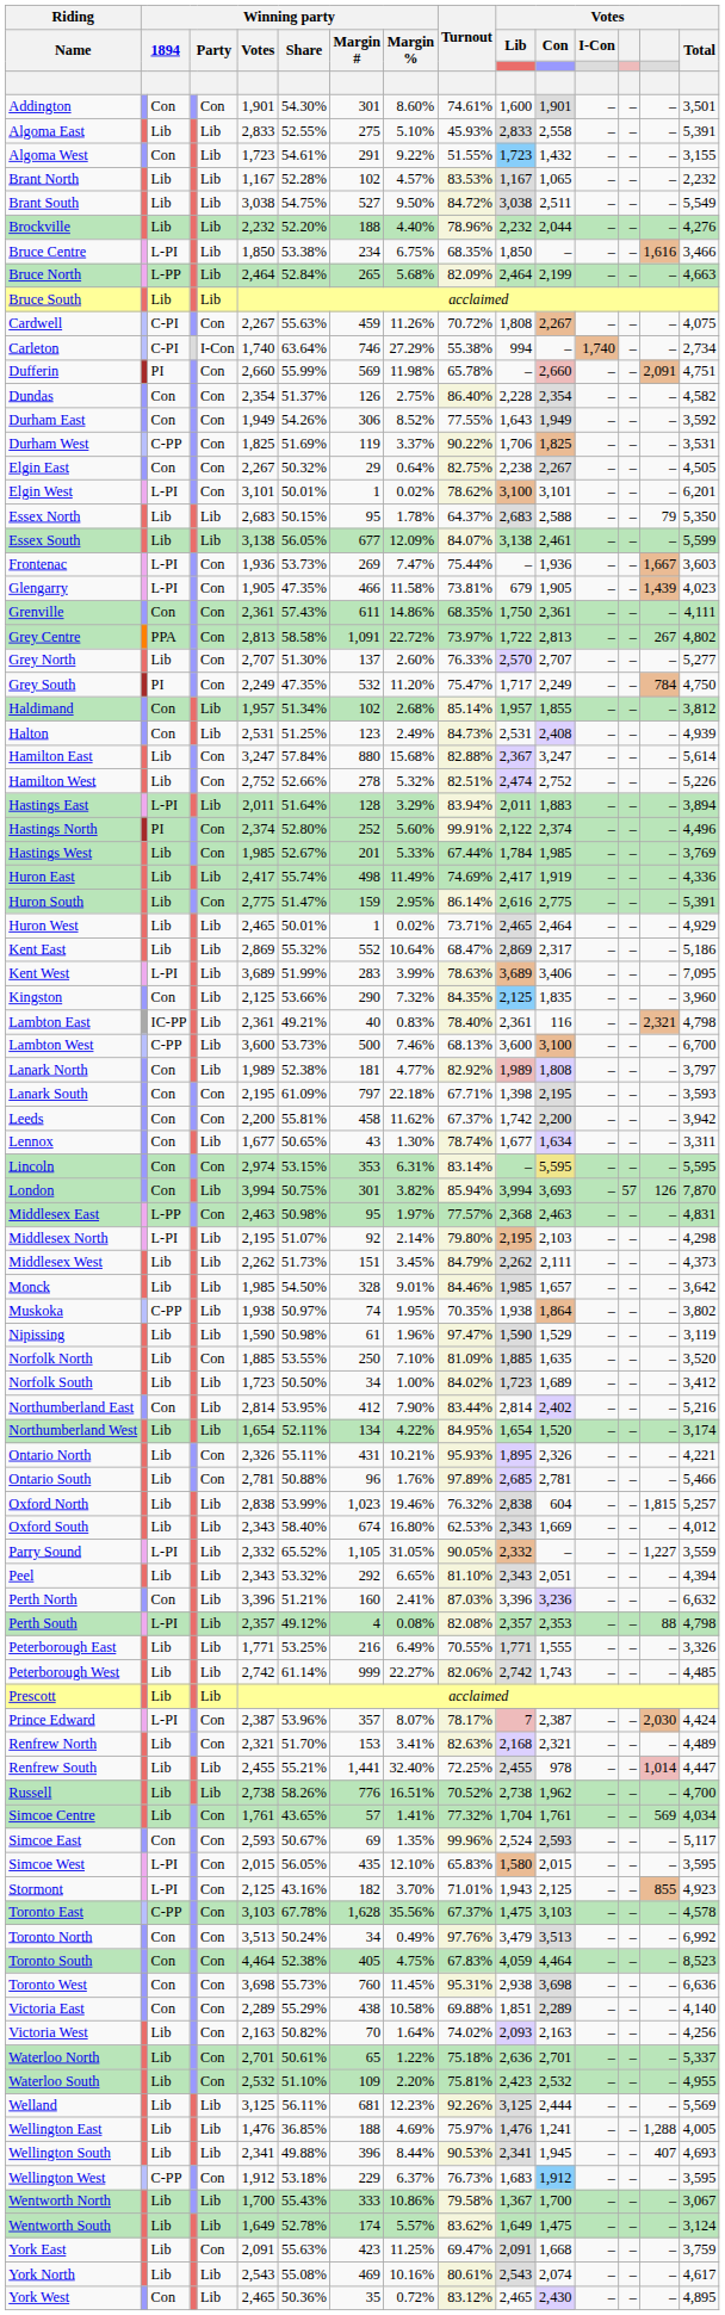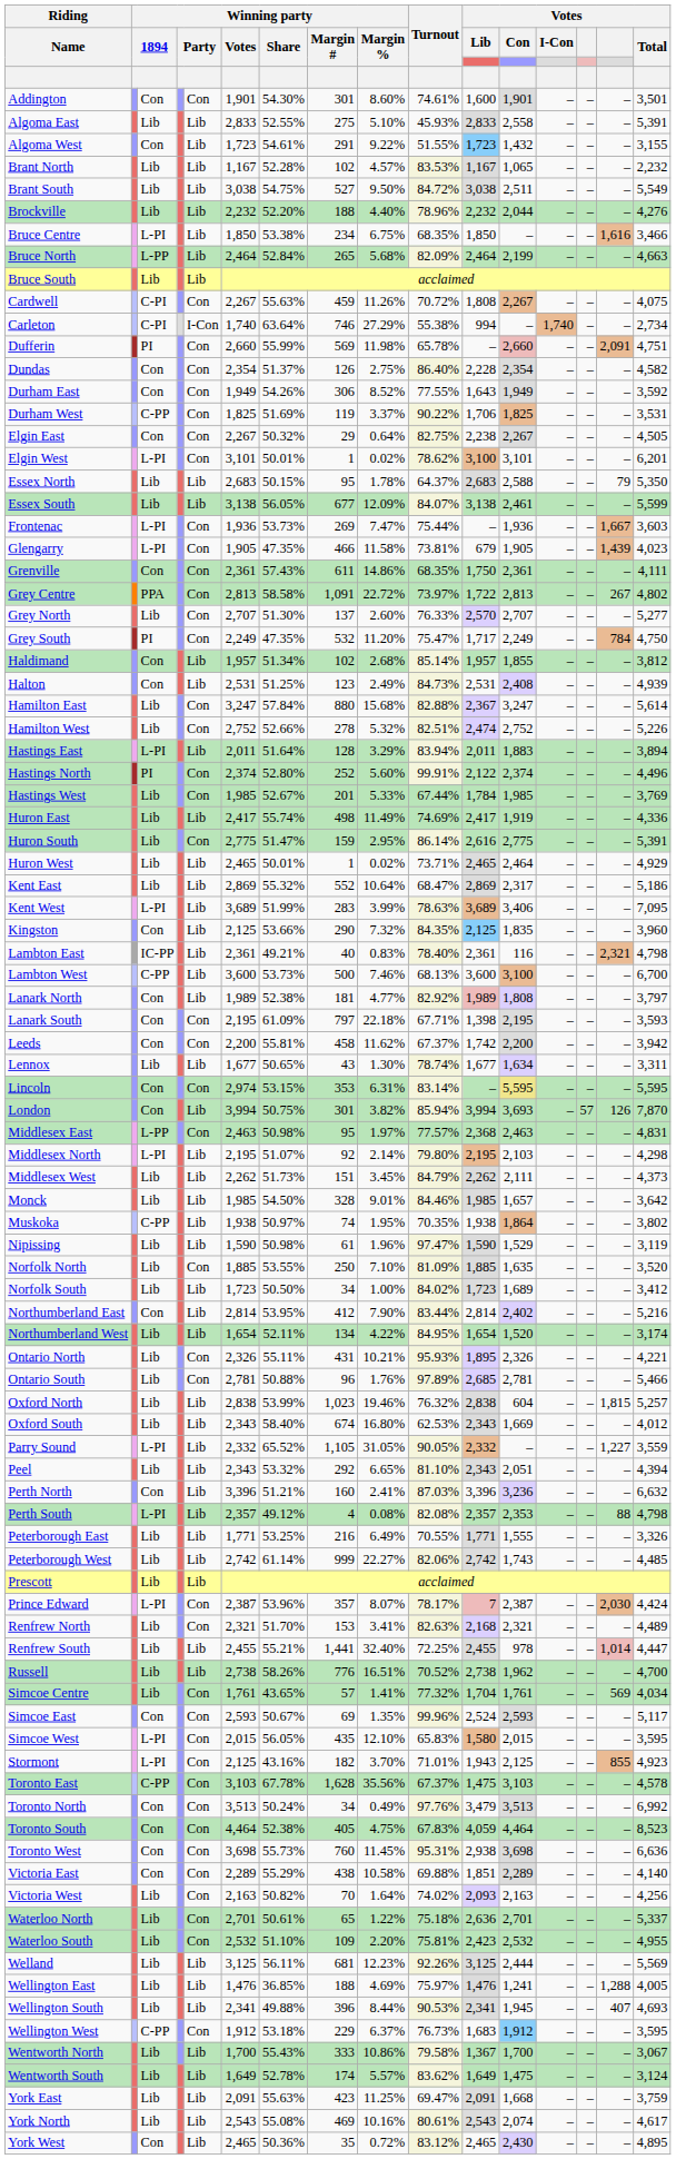Lennox | column 3: Con -> Lib
York East | column 5: Con -> Lib
